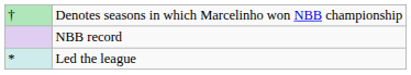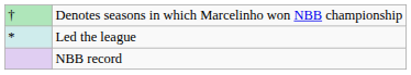rows swapped: Led the league <-> NBB record
